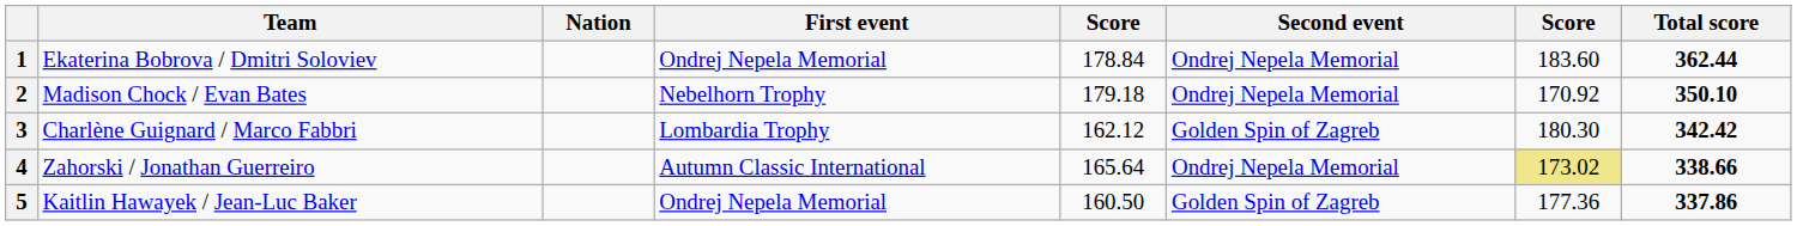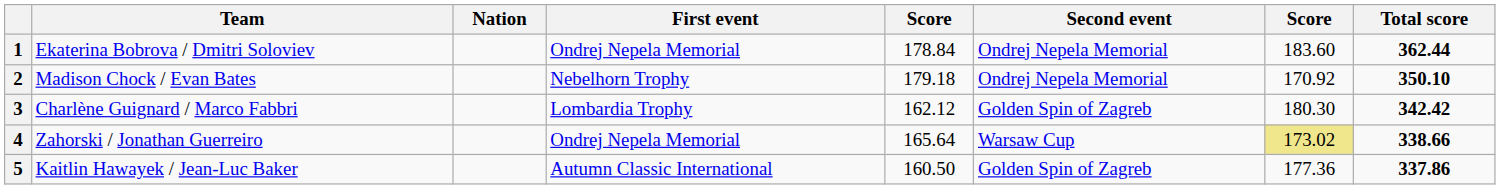4 | First event: Autumn Classic International -> Ondrej Nepela Memorial
4 | Second event: Ondrej Nepela Memorial -> Warsaw Cup
5 | First event: Ondrej Nepela Memorial -> Autumn Classic International
